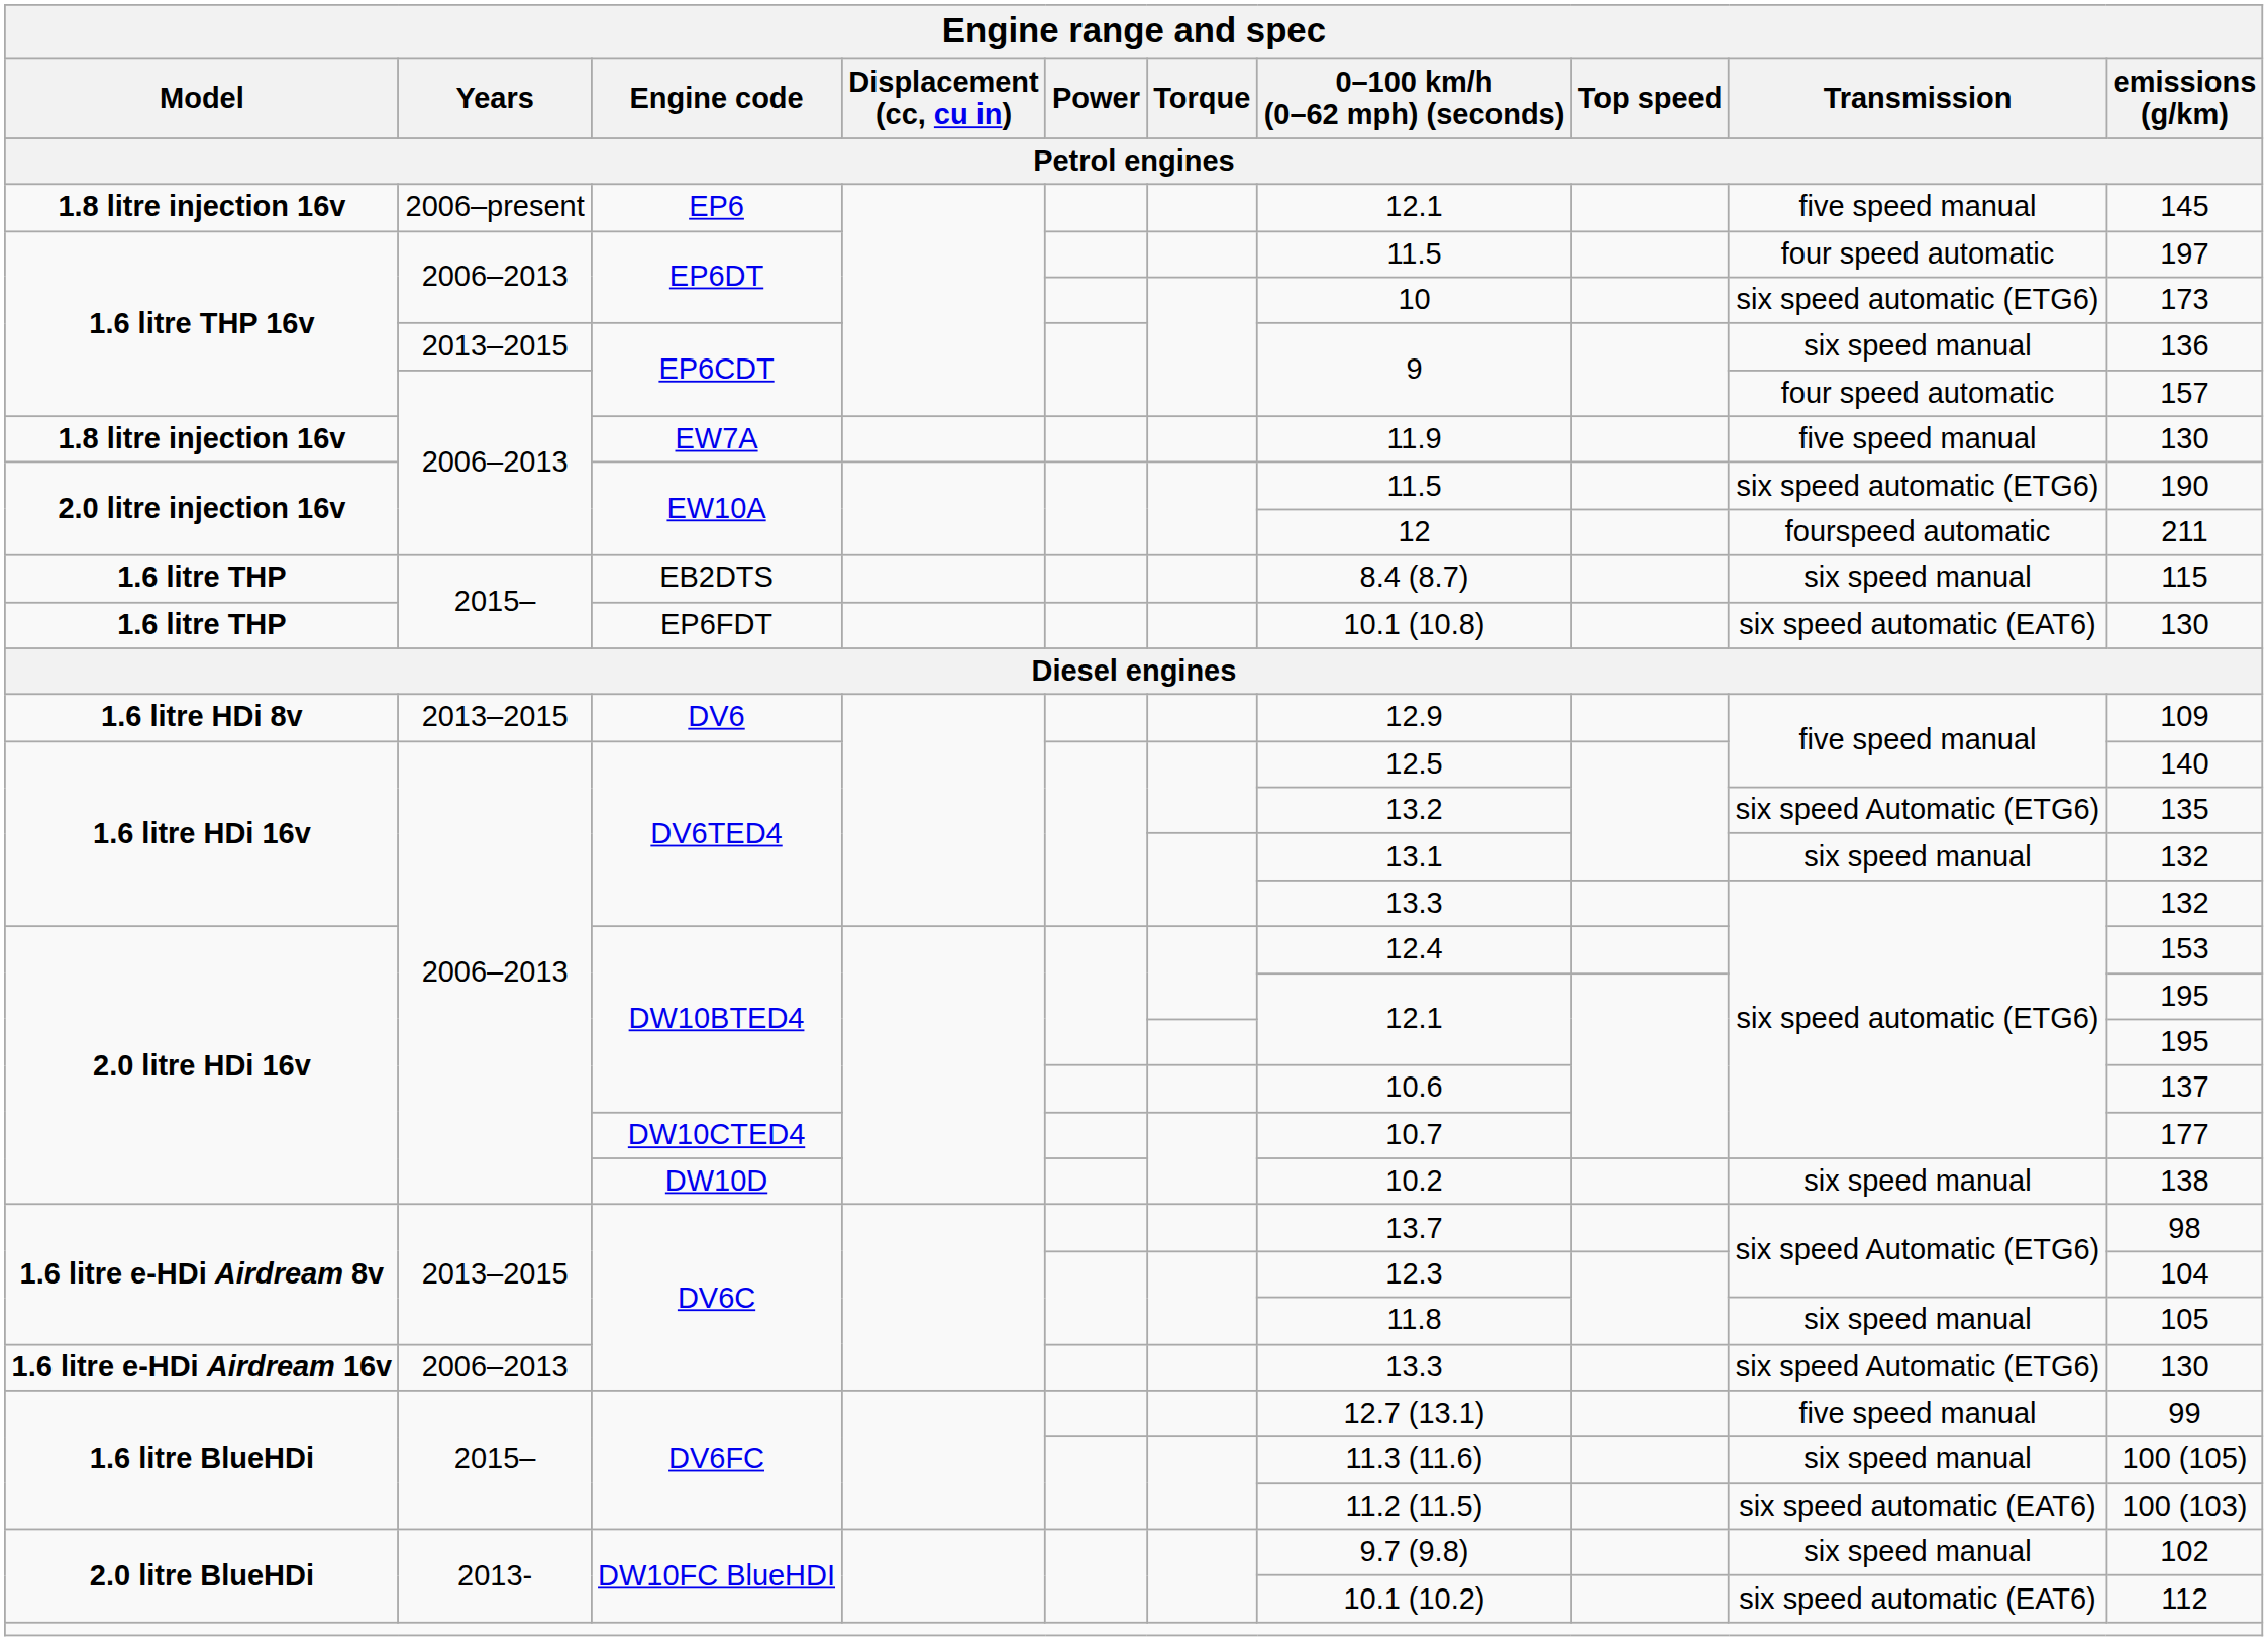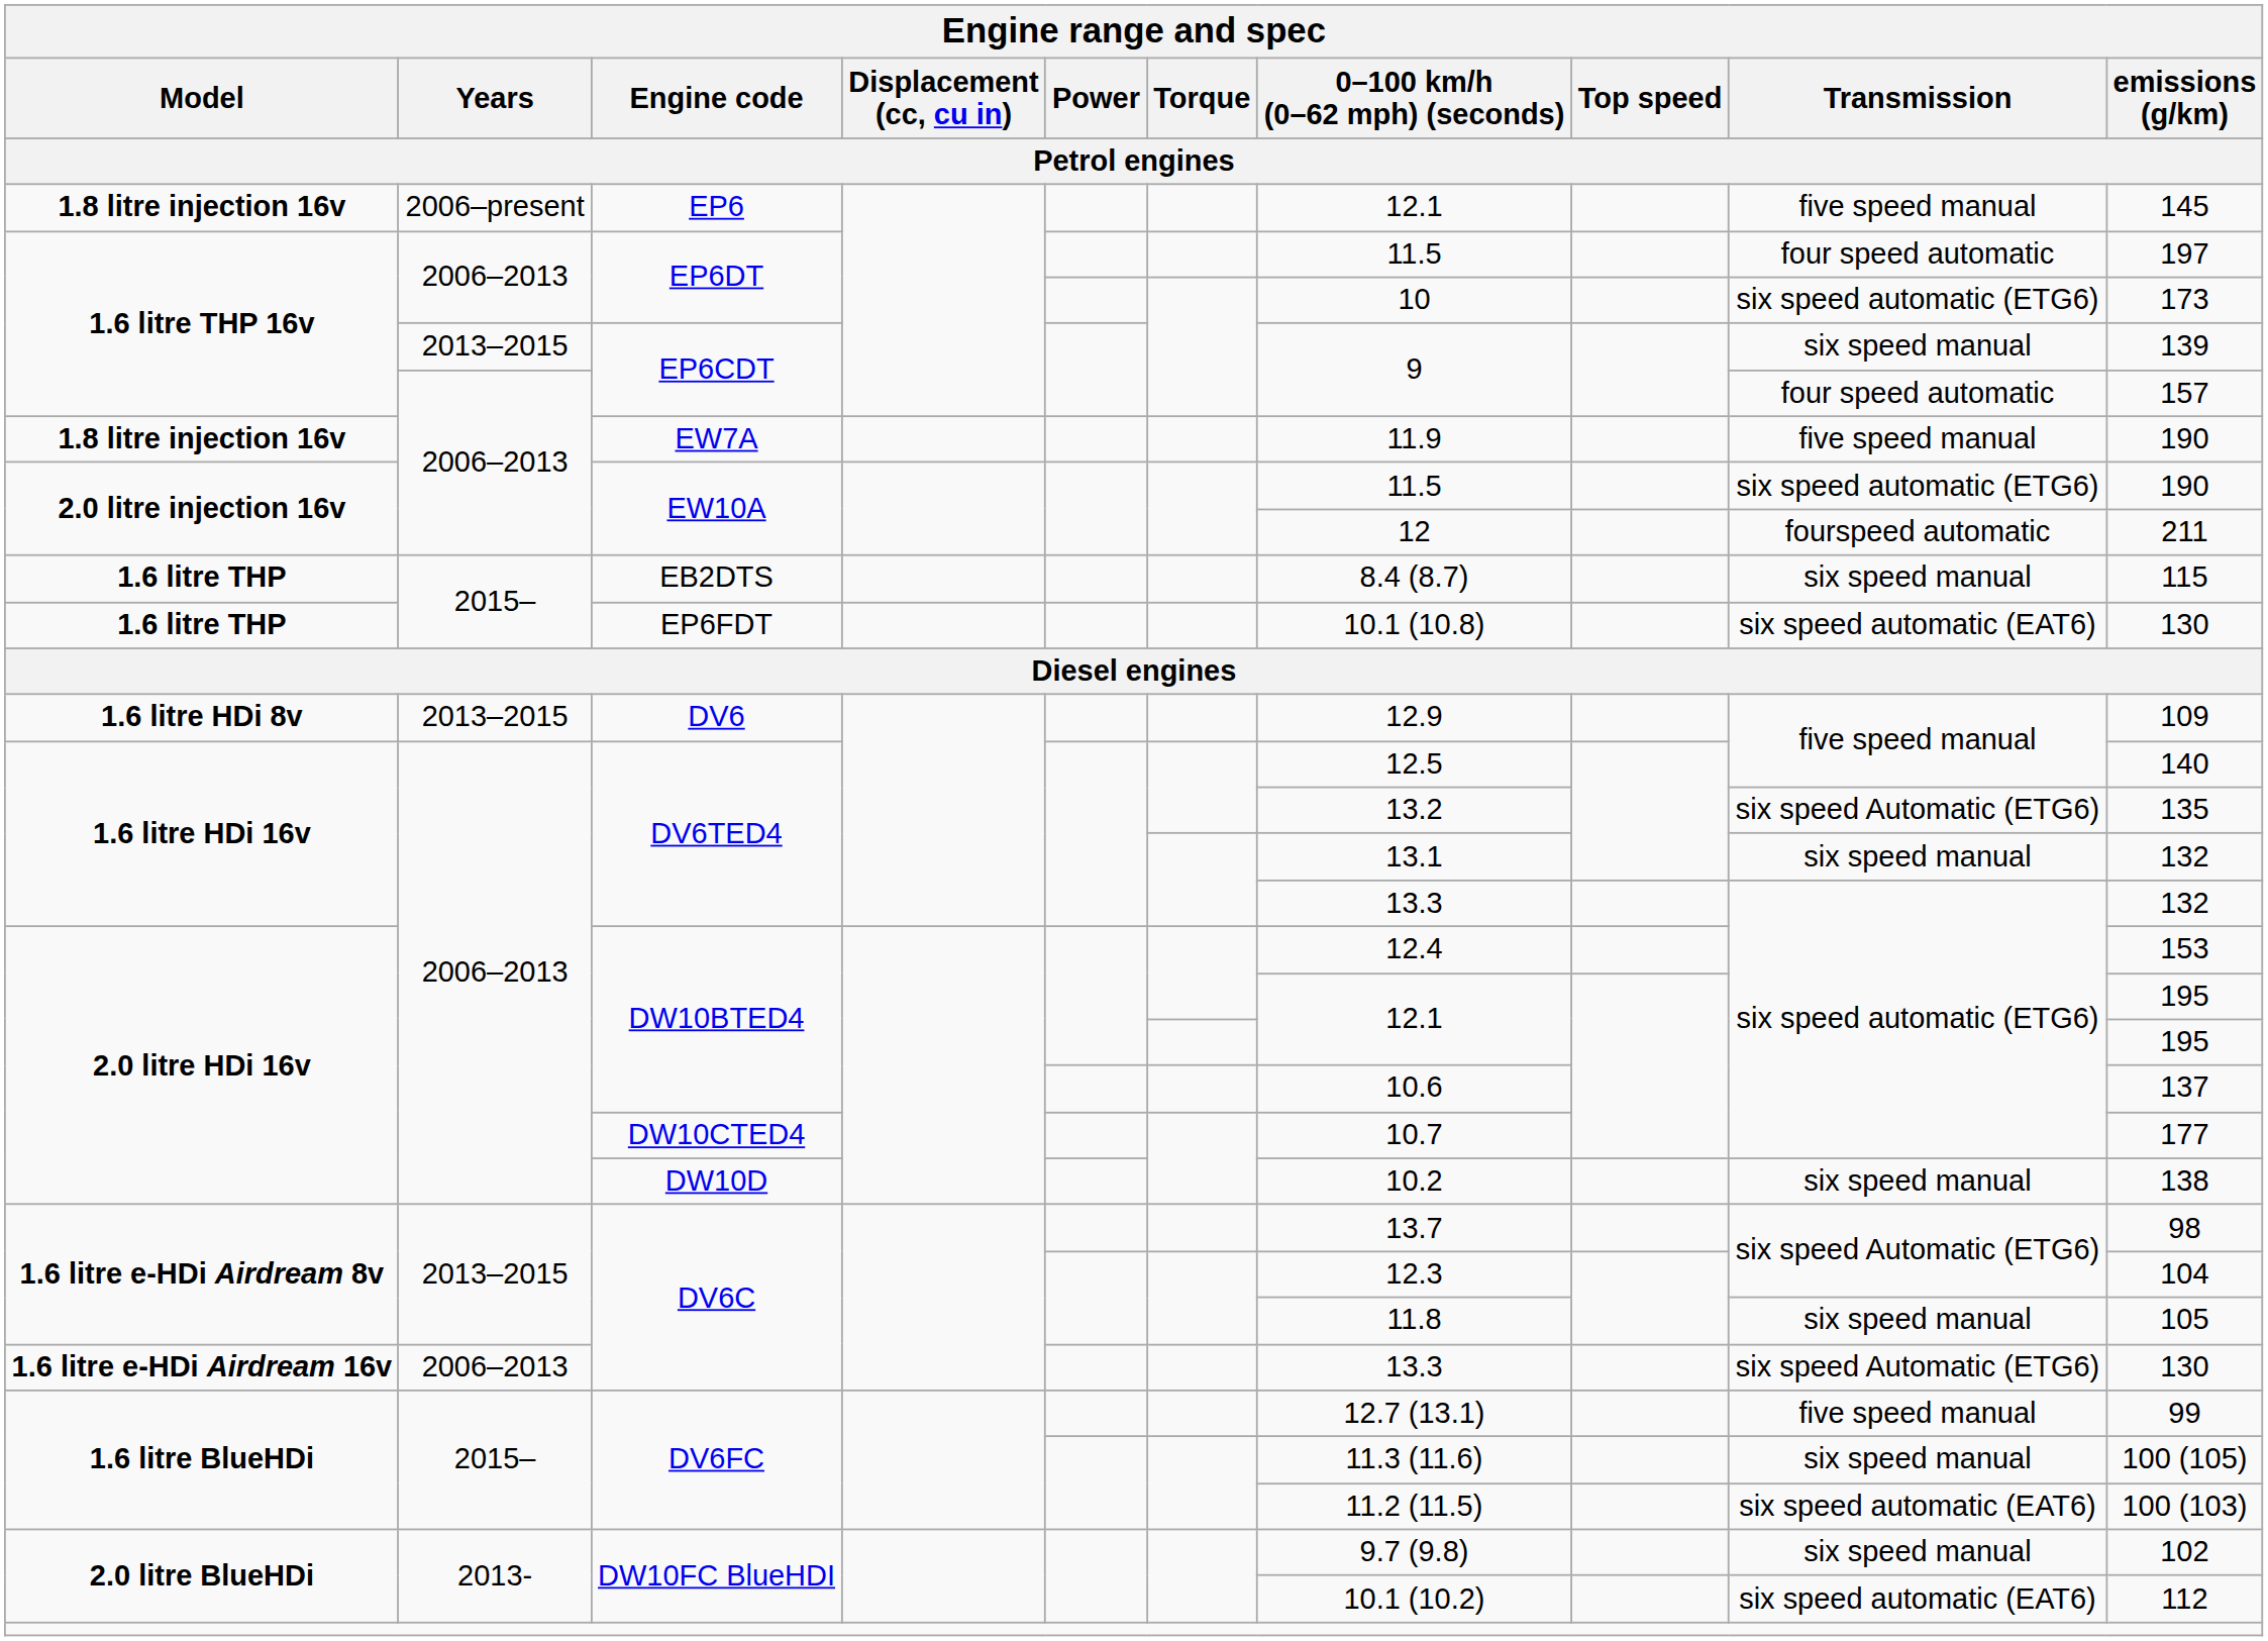2013–2015 / EP6CDT | emissions (g/km): 136 -> 139
EW7A | emissions (g/km): 130 -> 190
